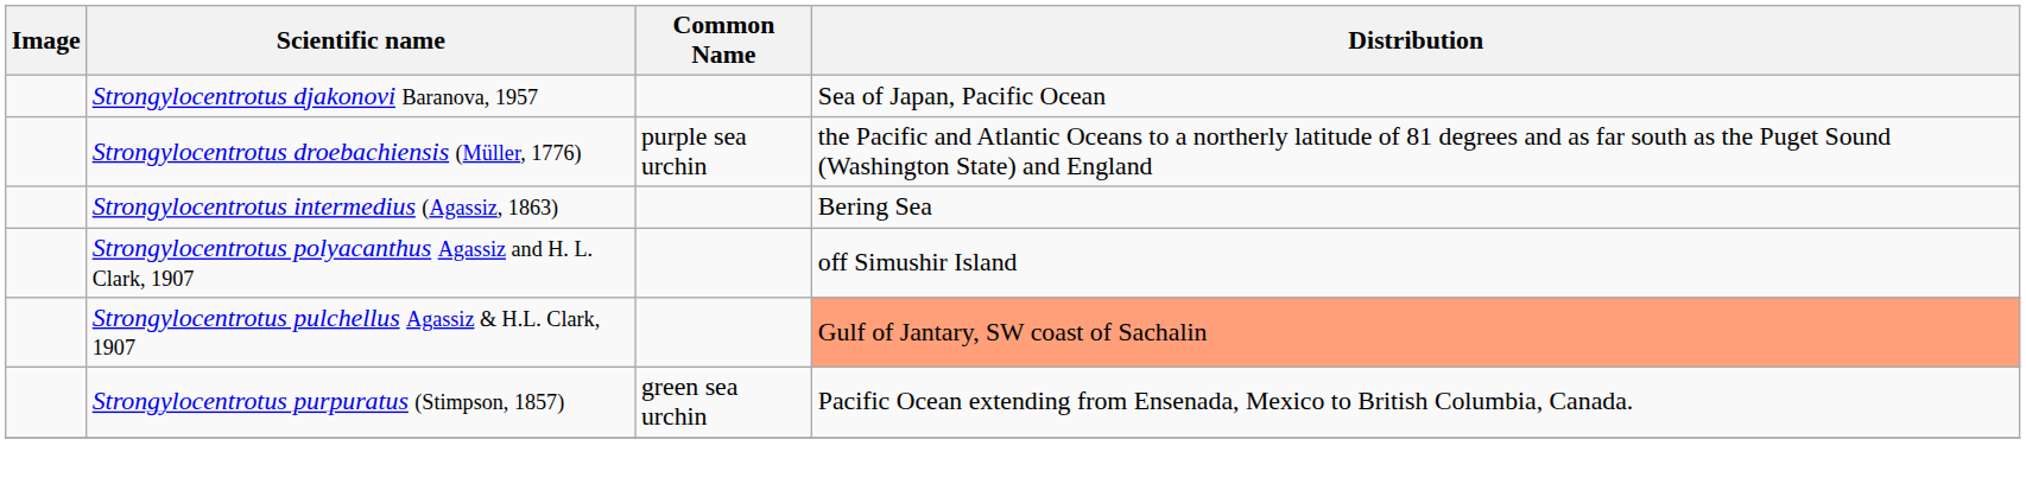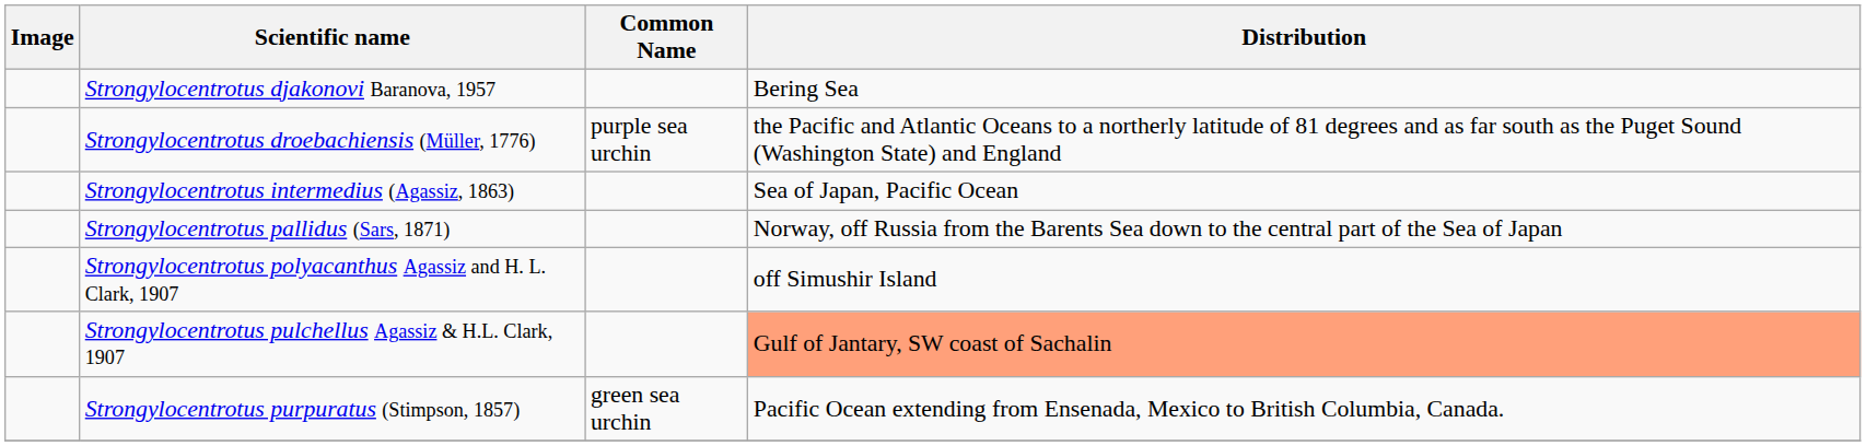Strongylocentrotus djakonovi Baranova, 1957 | Distribution: Sea of Japan, Pacific Ocean -> Bering Sea
Strongylocentrotus intermedius (Agassiz, 1863) | Distribution: Bering Sea -> Sea of Japan, Pacific Ocean
+ row: Strongylocentrotus pallidus (Sars, 1871) | Norway, off Russia from the Barents Sea down to the central part of the Sea of Japan
